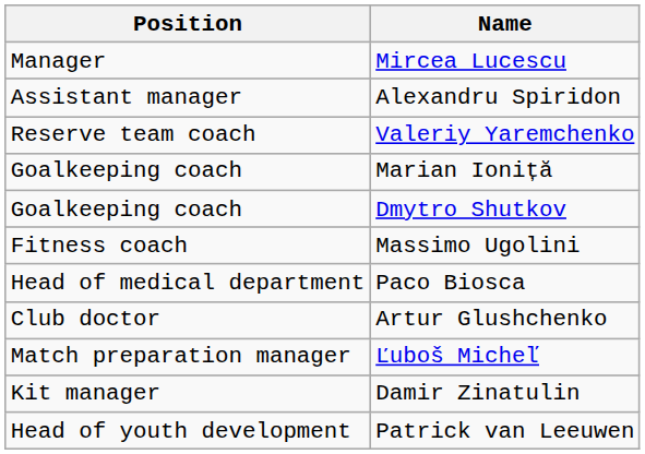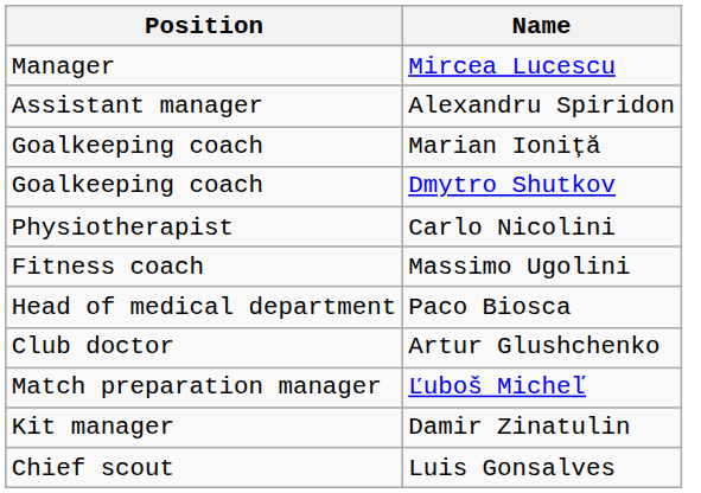- row: Reserve team coach | Valeriy Yaremchenko
+ row: Physiotherapist | Carlo Nicolini
+ row: Chief scout | Luis Gonsalves
- row: Head of youth development | Patrick van Leeuwen
